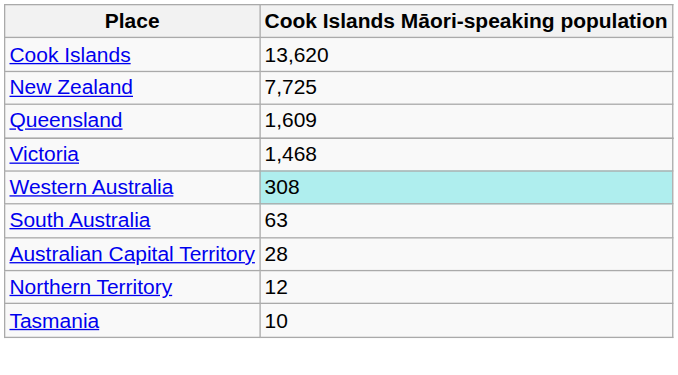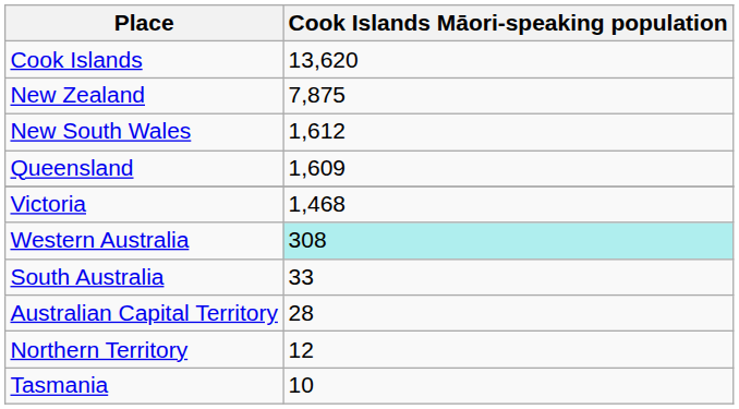New Zealand | Cook Islands Māori-speaking population: 7,725 -> 7,875
+ row: New South Wales | 1,612
South Australia | Cook Islands Māori-speaking population: 63 -> 33
